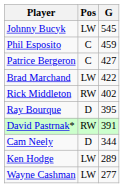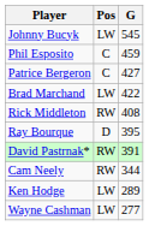Rick Middleton | G: 402 -> 408
Cam Neely | Pos: D -> RW
